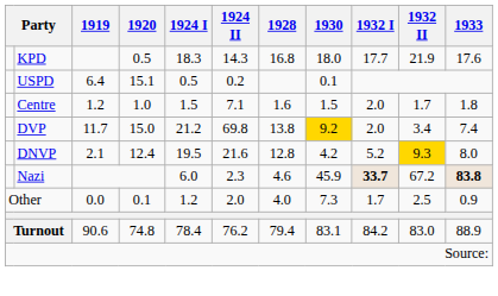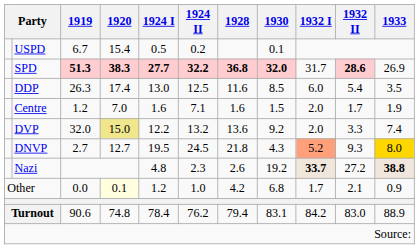- row: KPD | 0.5 | 18.3 | 14.3 | 16.8 | 18.0 | 17.7 | 21.9 | 17.6
USPD | 1919: 6.4 -> 6.7
USPD | 1920: 15.1 -> 15.4
+ row: SPD | 51.3 | 38.3 | 27.7 | 32.2 | 36.8 | 32.0 | 31.7 | 28.6 | 26.9
+ row: DDP | 26.3 | 17.4 | 13.0 | 12.5 | 11.6 | 8.5 | 6.0 | 5.4 | 3.5
Centre | 1920: 1.0 -> 7.0
Centre | 1924 I: 1.5 -> 1.6
Centre | 1933: 1.8 -> 1.9
DVP | 1919: 11.7 -> 32.0
DVP | 1920: no background -> khaki background
DVP | 1924 I: 21.2 -> 12.2
DVP | 1924 II: 69.8 -> 13.2
DVP | 1928: 13.8 -> 13.6
DVP | 1930: gold background -> no background
DVP | 1932 II: 3.4 -> 3.3
DNVP | 1919: 2.1 -> 2.7
DNVP | 1920: 12.4 -> 12.7
DNVP | 1924 II: 21.6 -> 24.5
DNVP | 1928: 12.8 -> 21.8
DNVP | 1930: 4.2 -> 4.3
DNVP | 1932 I: no background -> lightsalmon background
DNVP | 1932 II: gold background -> no background
DNVP | 1933: no background -> gold background
Nazi | 1924 I: 6.0 -> 4.8
Nazi | 1928: 4.6 -> 2.6
Nazi | 1930: 45.9 -> 19.2
Nazi | 1932 II: 67.2 -> 27.2
Nazi | 1933: 83.8 -> 38.8
Other | 1920: no background -> lightyellow background
Other | 1924 II: 2.0 -> 1.0
Other | 1928: 4.0 -> 4.2
Other | 1930: 7.3 -> 6.8
Other | 1932 II: 2.5 -> 2.1
